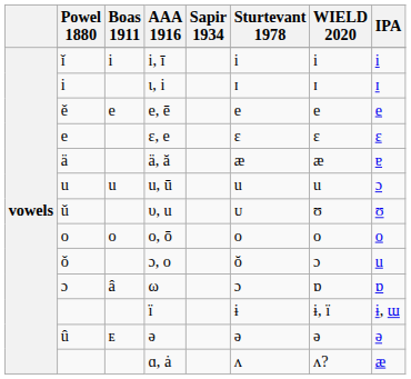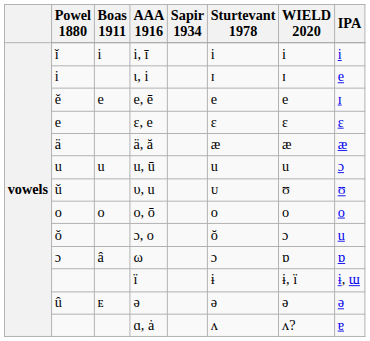ɩ, i | IPA: ɪ -> e
e, ē | IPA: e -> ɪ
ä, ă | IPA: ɐ -> æ
ɑ, ȧ | IPA: æ -> ɐ
